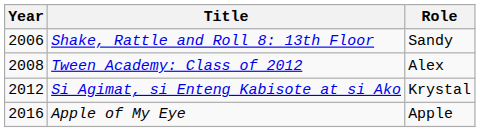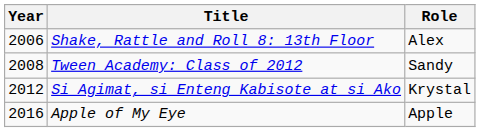Shake, Rattle and Roll 8: 13th Floor | Role: Sandy -> Alex
Tween Academy: Class of 2012 | Role: Alex -> Sandy
